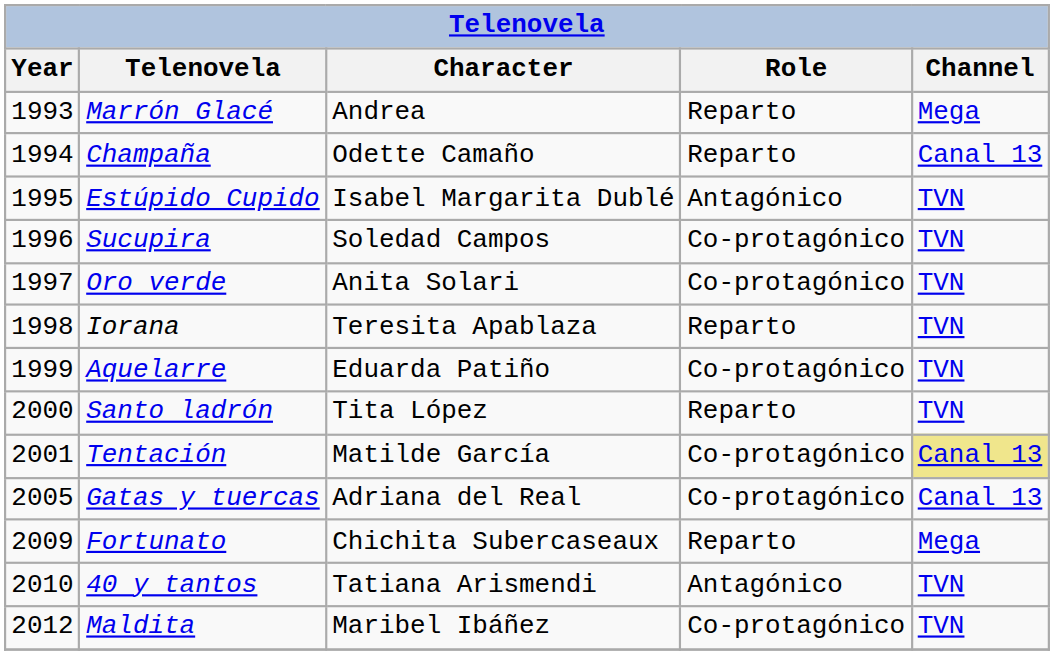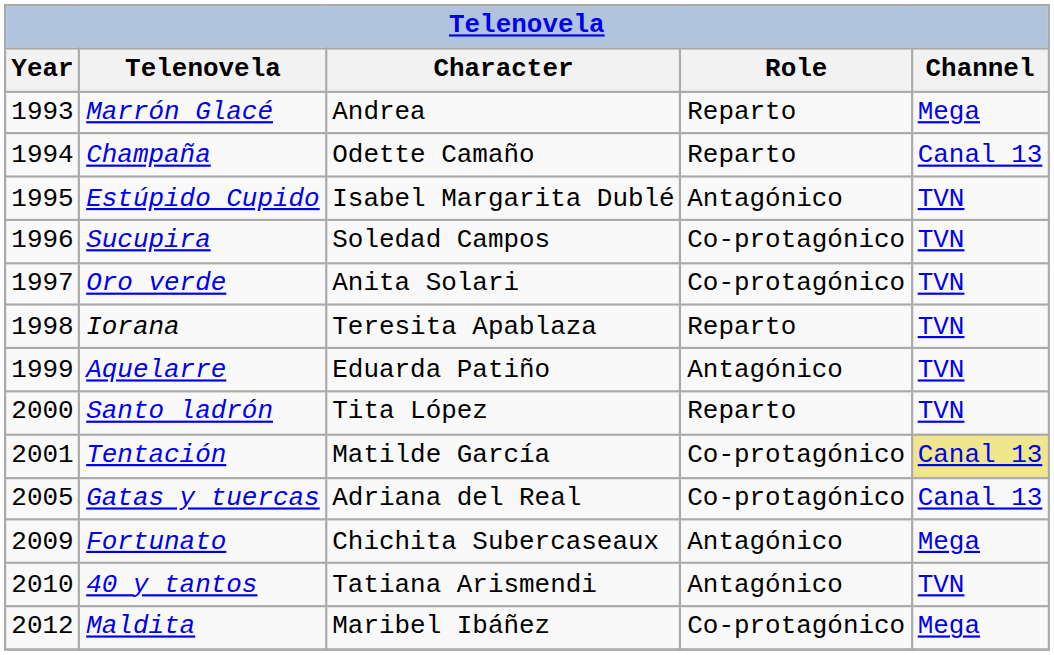Aquelarre | Role: Co-protagónico -> Antagónico
Fortunato | Role: Reparto -> Antagónico
Maldita | Channel: TVN -> Mega
